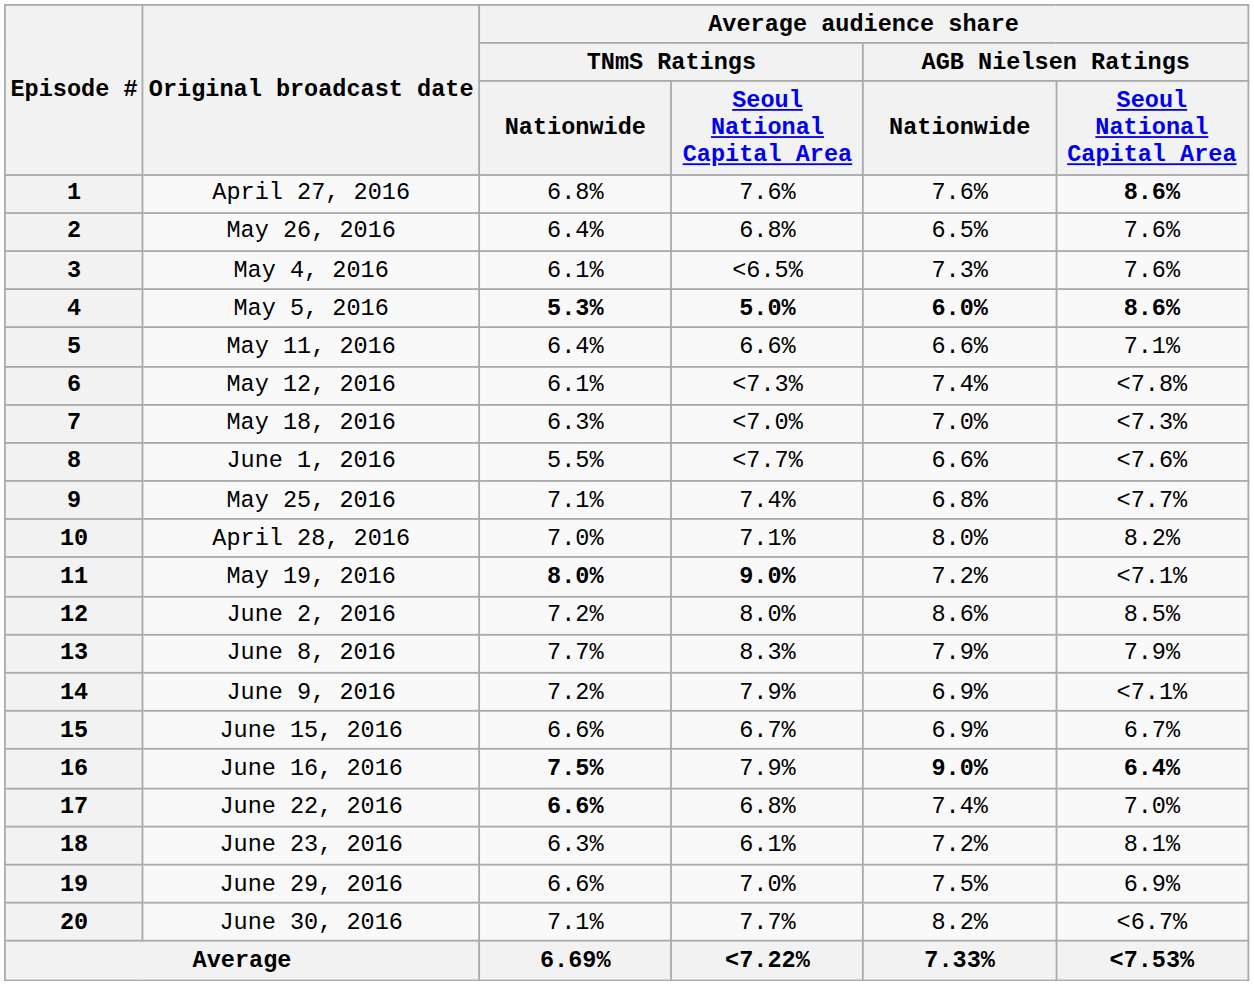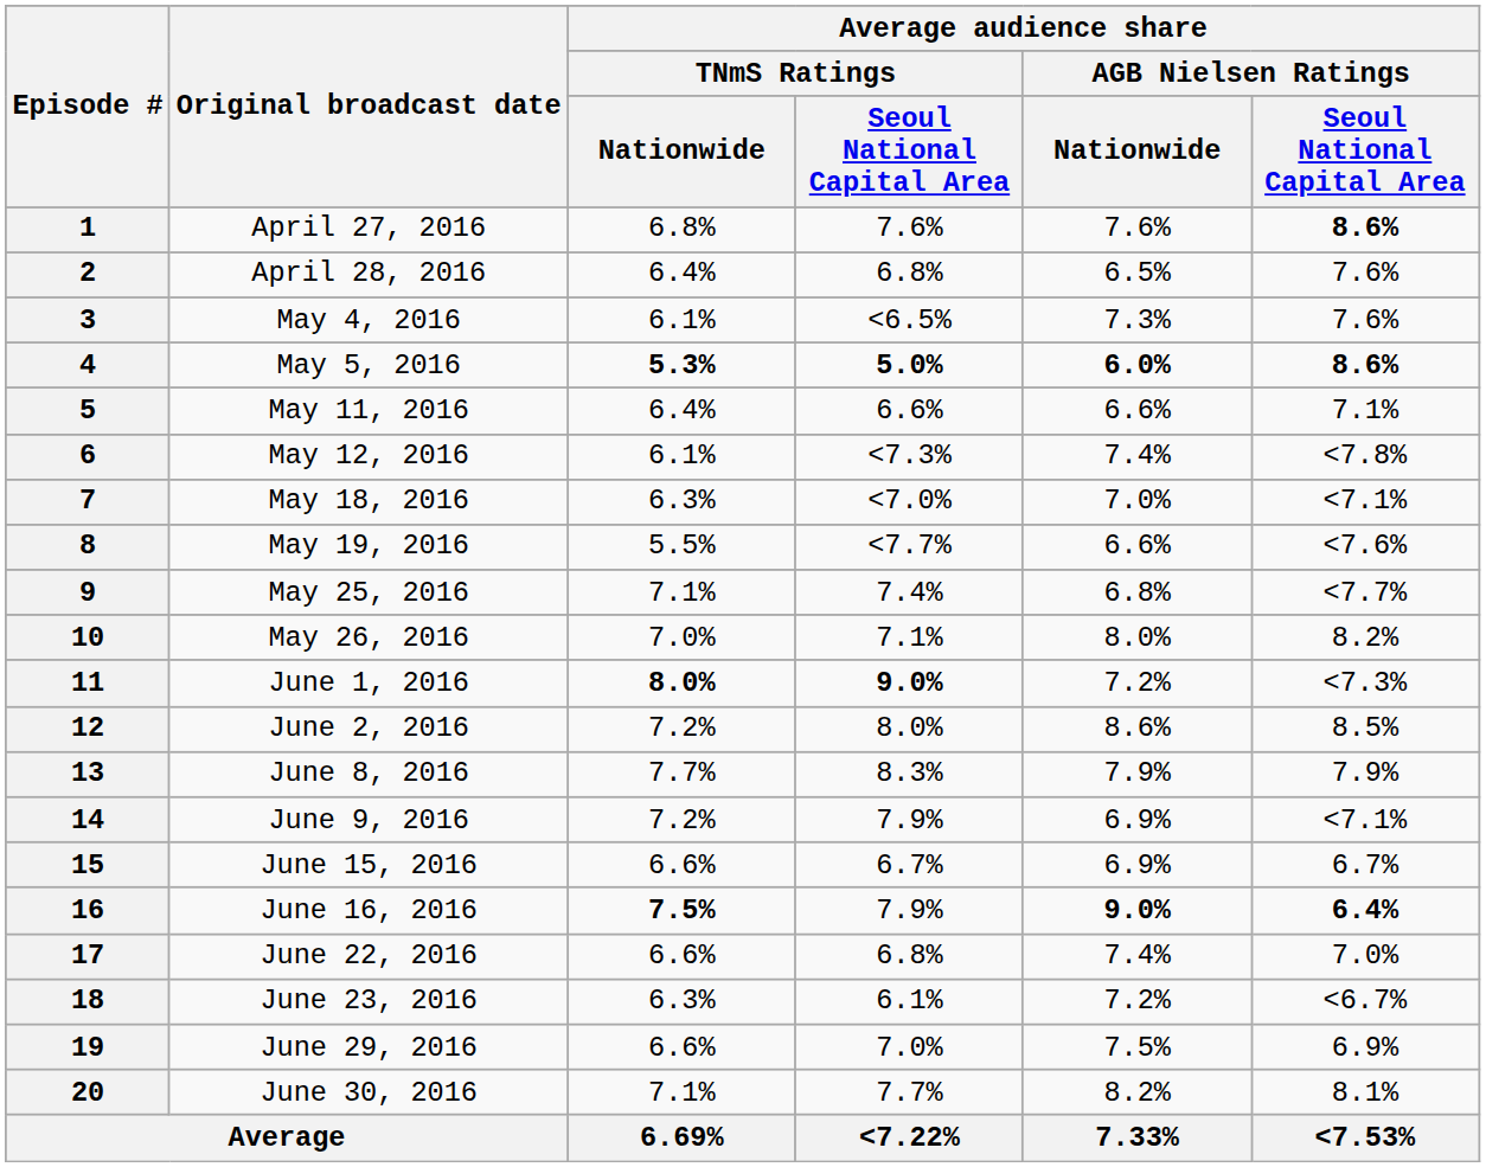2 | Original broadcast date: May 26, 2016 -> April 28, 2016
7 | column 6: <7.3% -> <7.1%
8 | Original broadcast date: June 1, 2016 -> May 19, 2016
10 | Original broadcast date: April 28, 2016 -> May 26, 2016
11 | Original broadcast date: May 19, 2016 -> June 1, 2016
11 | column 6: <7.1% -> <7.3%
17 | Average audience share / TNmS Ratings / Nationwide: bold -> normal
18 | column 6: 8.1% -> <6.7%
20 | column 6: <6.7% -> 8.1%
